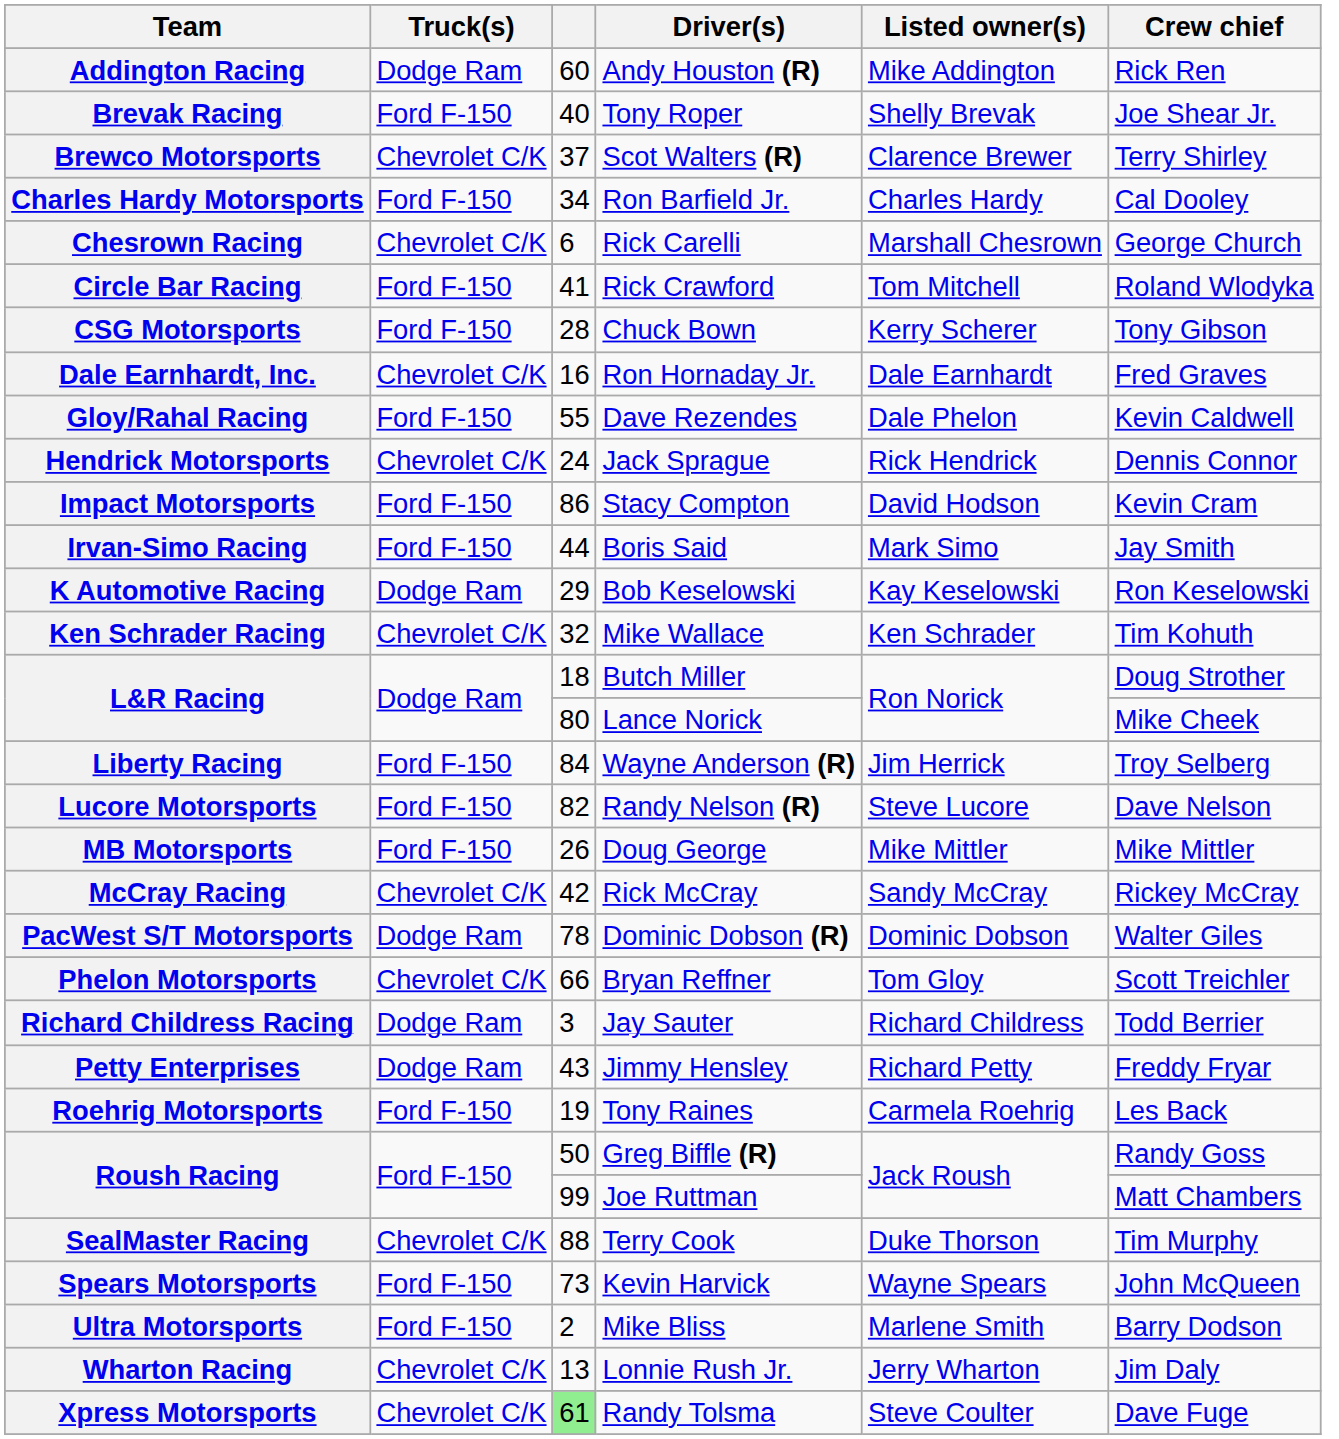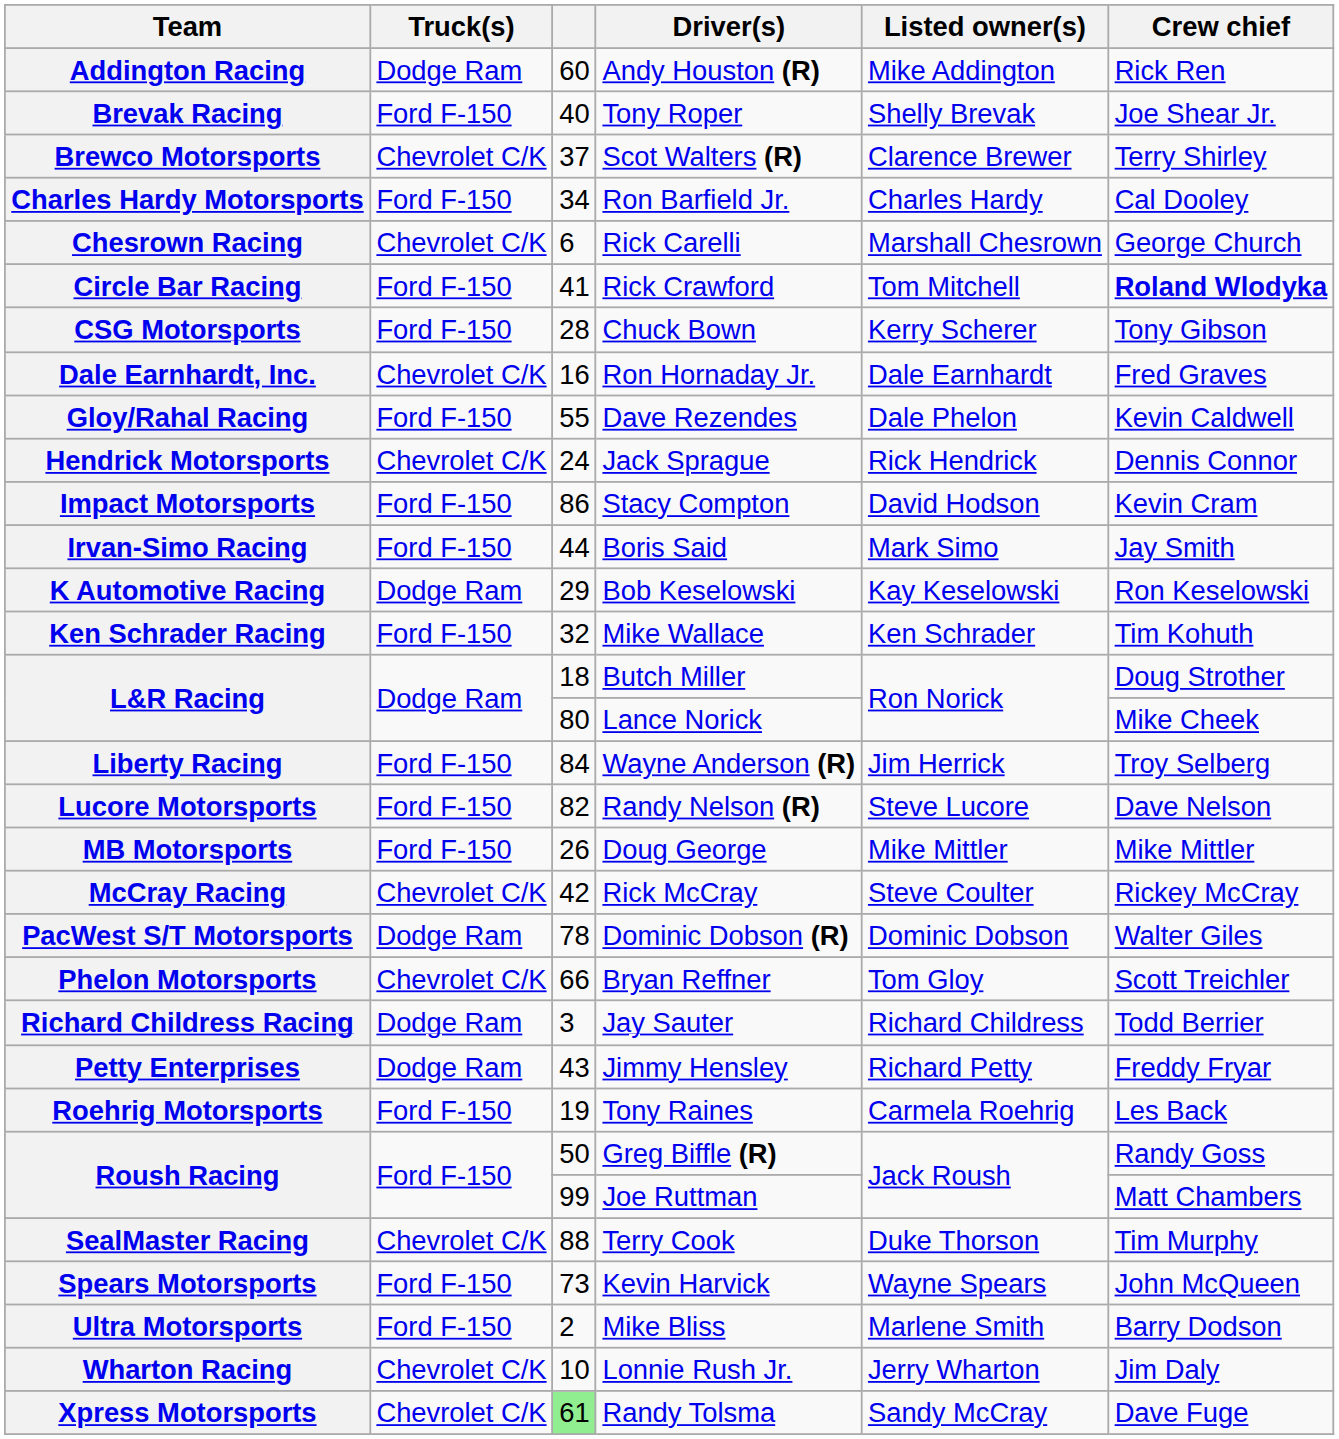Circle Bar Racing | Crew chief: normal -> bold
Ken Schrader Racing | Truck(s): Chevrolet C/K -> Ford F-150
McCray Racing | Listed owner(s): Sandy McCray -> Steve Coulter
Wharton Racing | column 3: 13 -> 10
Xpress Motorsports | Listed owner(s): Steve Coulter -> Sandy McCray
